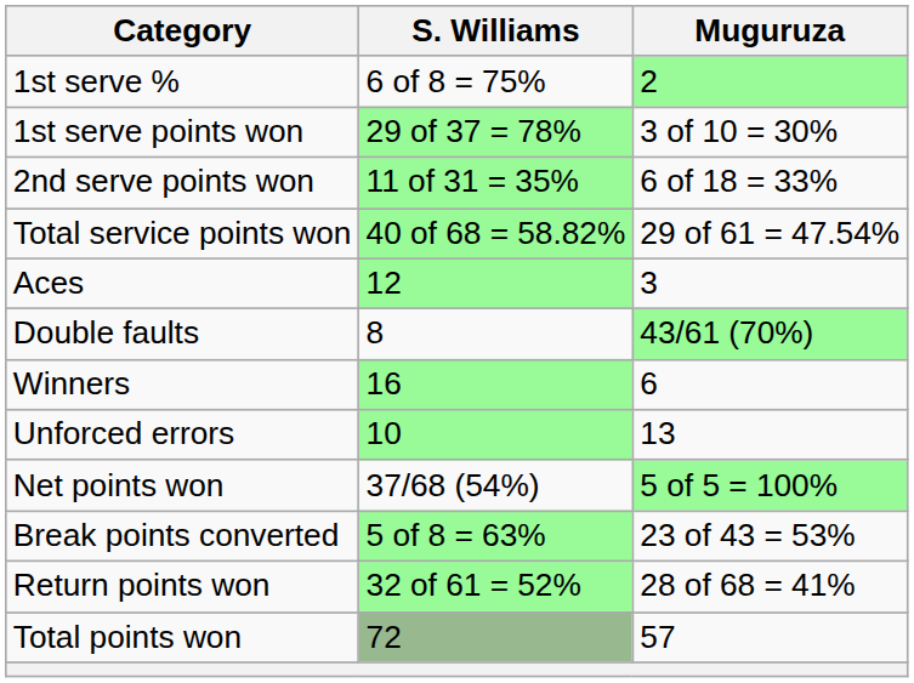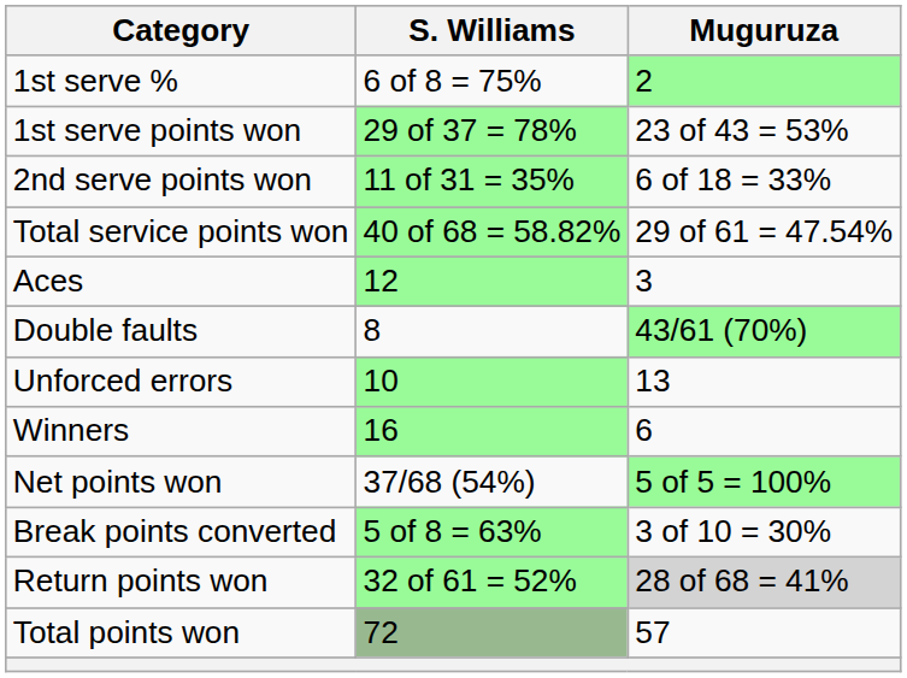1st serve points won | Muguruza: 3 of 10 = 30% -> 23 of 43 = 53%
rows swapped: Winners <-> Unforced errors
Break points converted | Muguruza: 23 of 43 = 53% -> 3 of 10 = 30%
Return points won | Muguruza: no background -> lightgrey background
